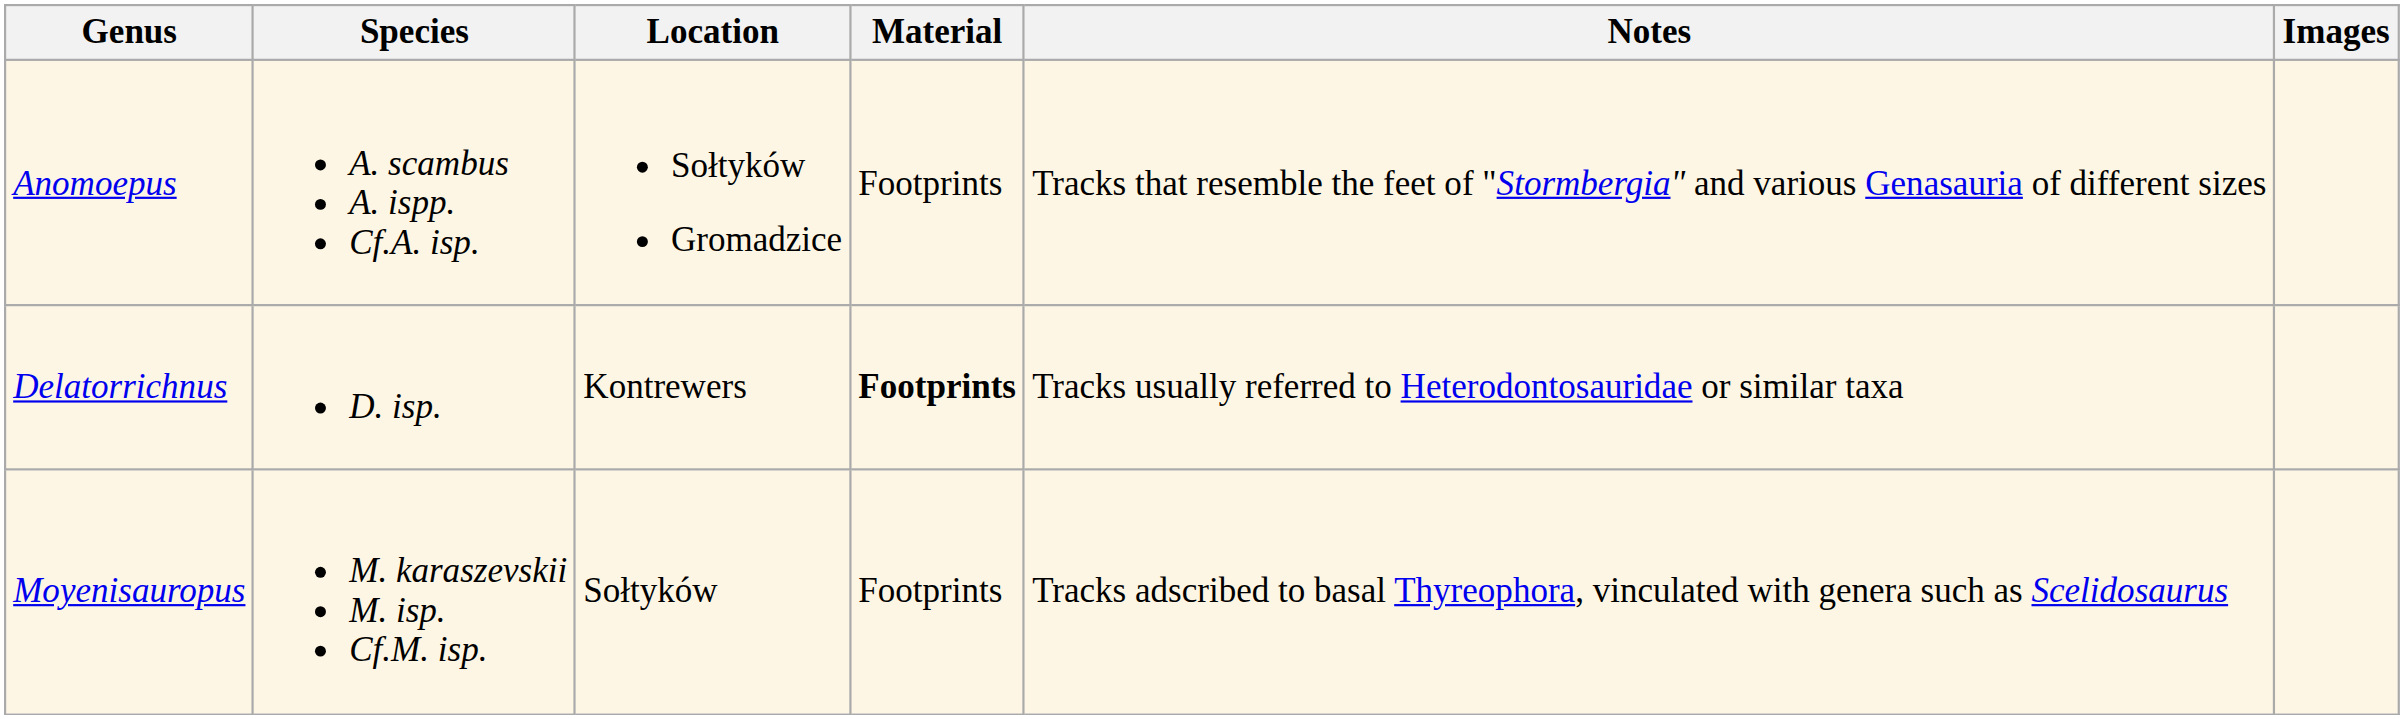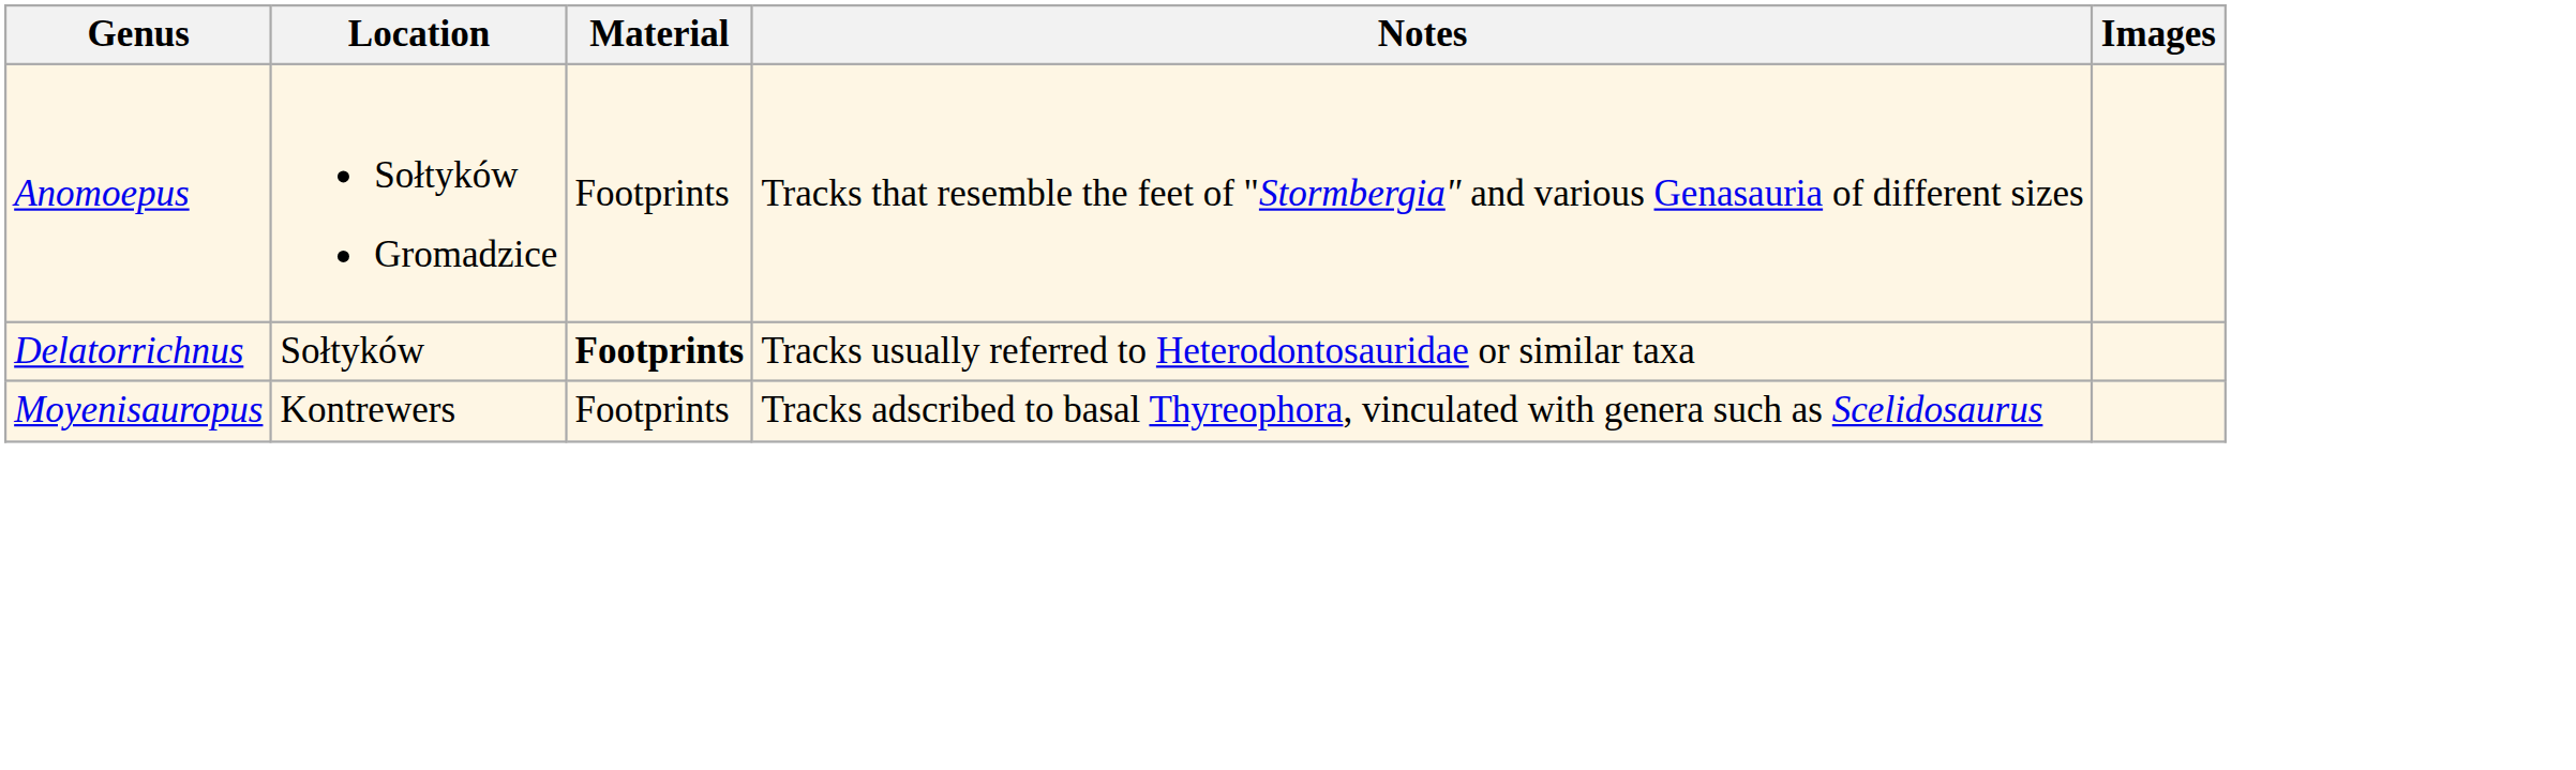- column: Species | A. scambus A. ispp. Cf.A. isp. | D. isp. | M. karaszevskii M. isp. Cf.M. isp.
Delatorrichnus | Location: Kontrewers -> Sołtyków
Moyenisauropus | Location: Sołtyków -> Kontrewers
